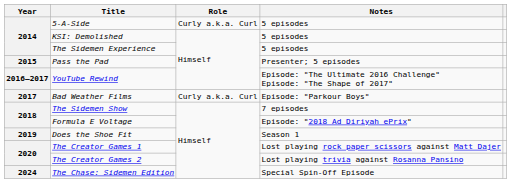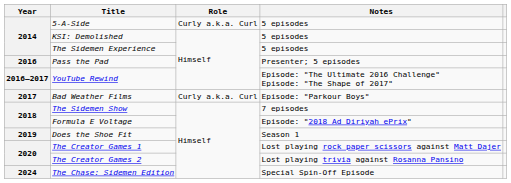Pass the Pad | Year: 2015 -> 2016
